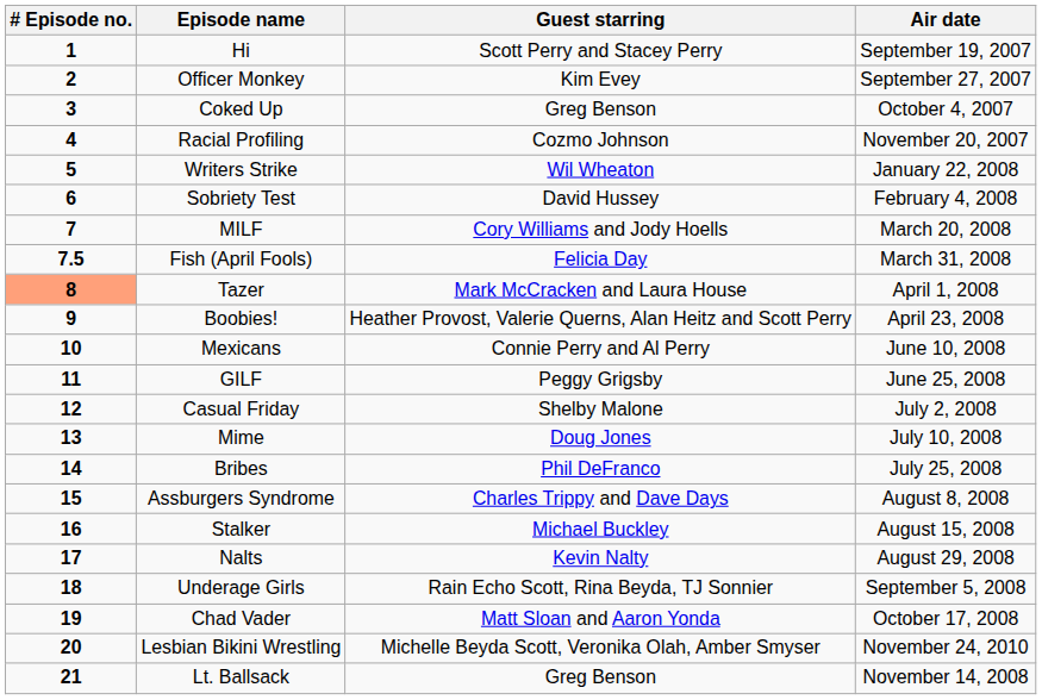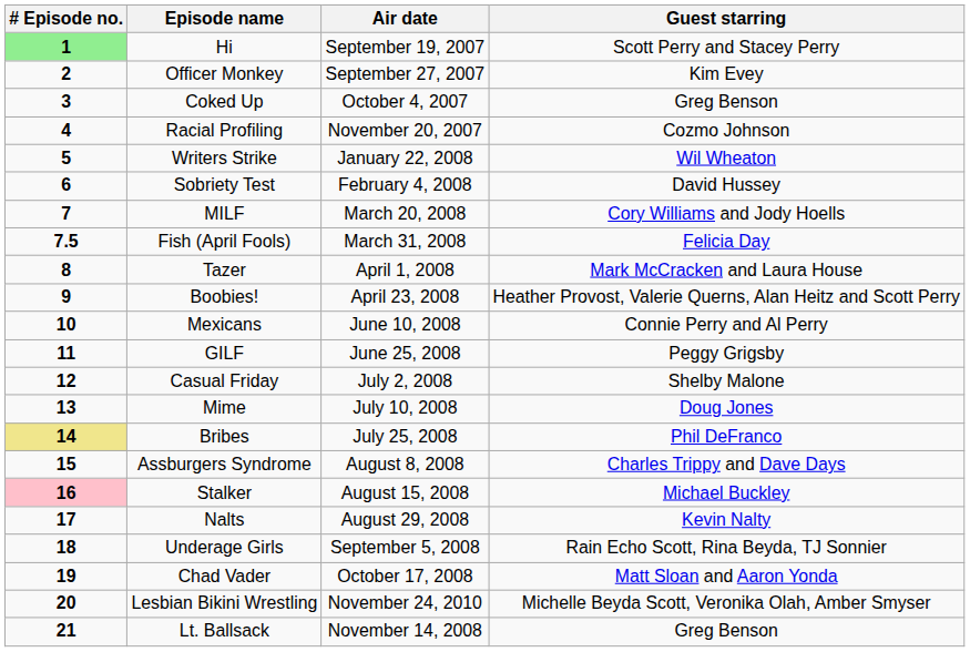columns swapped: Guest starring <-> Air date
Hi | # Episode no.: no background -> lightgreen background
Tazer | # Episode no.: lightsalmon background -> no background
Bribes | # Episode no.: no background -> khaki background
Stalker | # Episode no.: no background -> pink background
